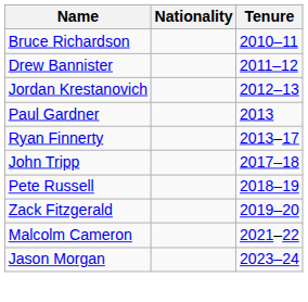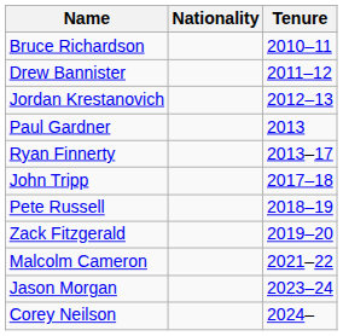+ row: Corey Neilson | 2024–
